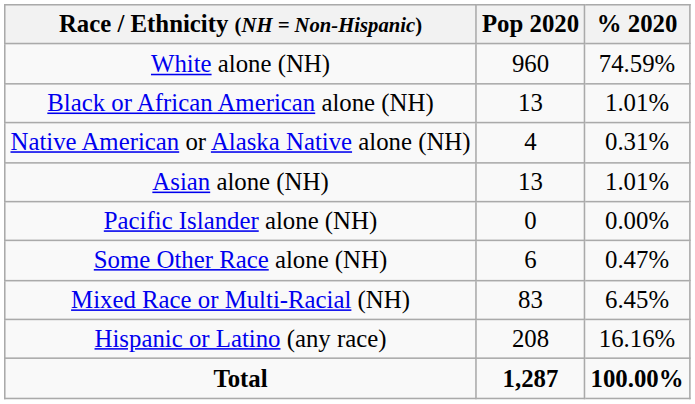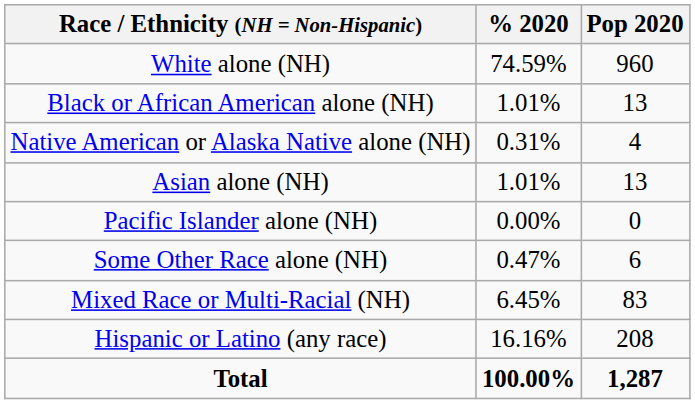columns swapped: Pop 2020 <-> % 2020
